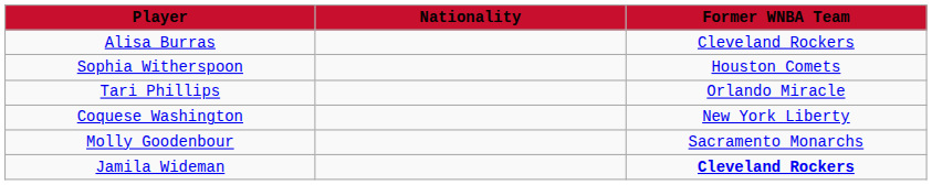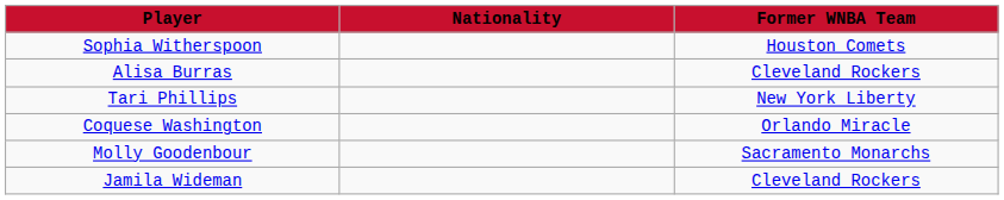rows swapped: Alisa Burras <-> Sophia Witherspoon
Tari Phillips | Former WNBA Team: Orlando Miracle -> New York Liberty
Coquese Washington | Former WNBA Team: New York Liberty -> Orlando Miracle
Jamila Wideman | Former WNBA Team: bold -> normal
